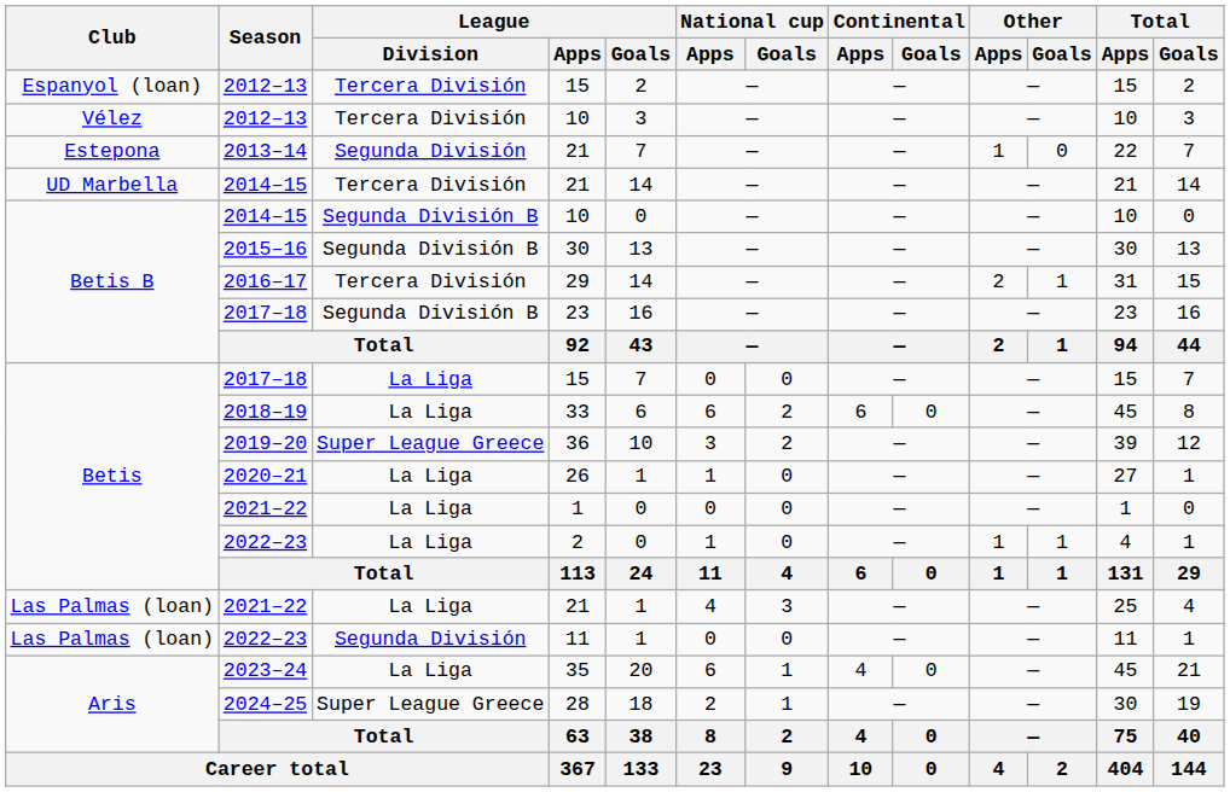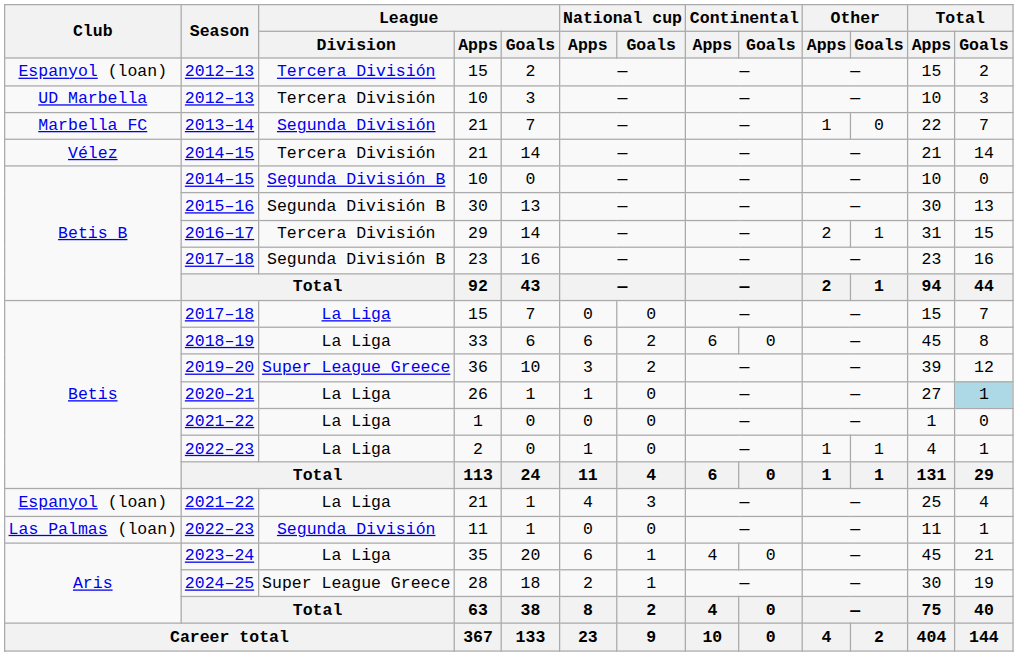2012–13 / 10 | Club: Vélez -> UD Marbella
2013–14 / 21 | Club: Estepona -> Marbella FC
2014–15 / 21 | Club: UD Marbella -> Vélez
26 | Total / Goals: no background -> lightblue background
2021–22 / 21 | Club: Las Palmas (loan) -> Espanyol (loan)
